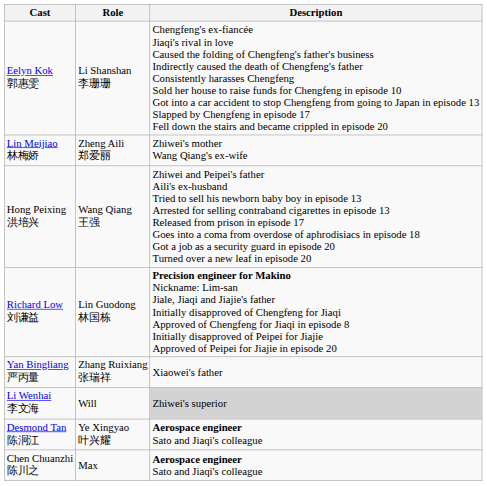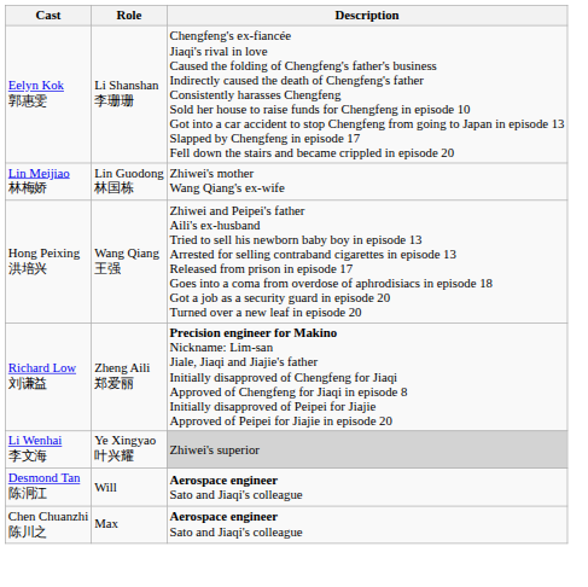Lin Meijiao 林梅娇 | Role: Zheng Aili 郑爱丽 -> Lin Guodong 林国栋
Richard Low 刘谦益 | Role: Lin Guodong 林国栋 -> Zheng Aili 郑爱丽
- row: Yan Bingliang 严丙量 | Zhang Ruixiang 张瑞祥 | Xiaowei's father
Li Wenhai 李文海 | Role: Will -> Ye Xingyao 叶兴耀
Desmond Tan 陈泂江 | Role: Ye Xingyao 叶兴耀 -> Will
